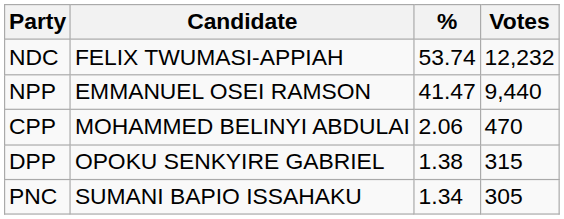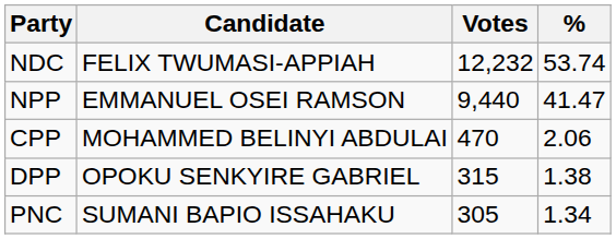columns swapped: Votes <-> %
